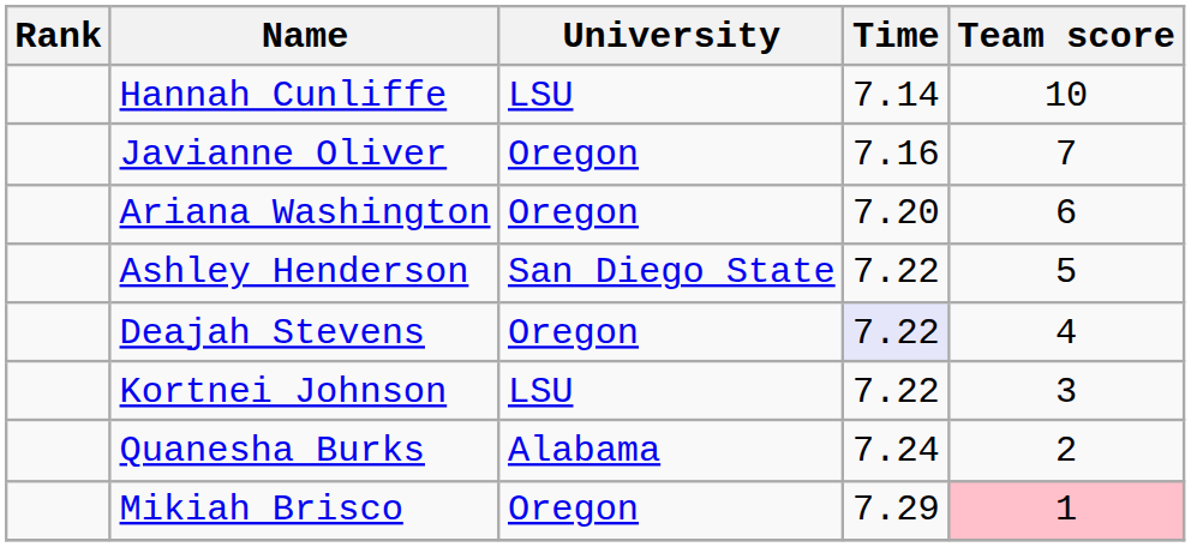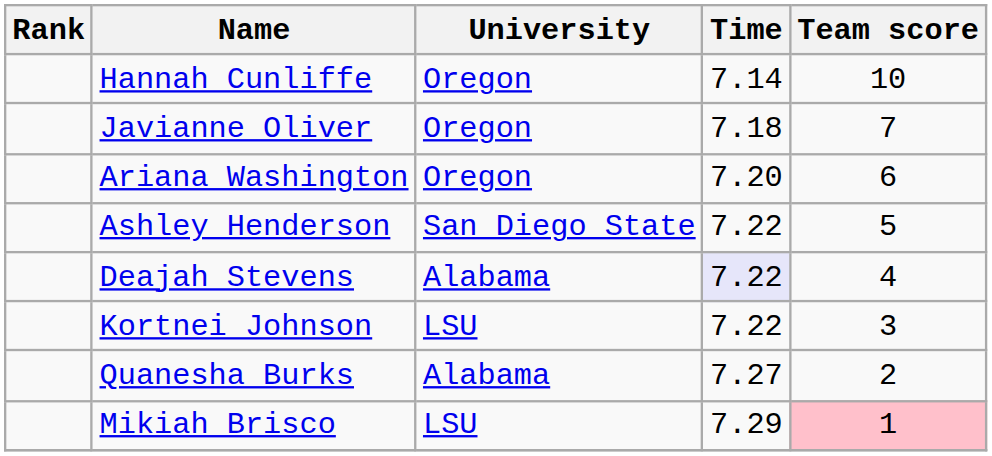Hannah Cunliffe | University: LSU -> Oregon
Javianne Oliver | Time: 7.16 -> 7.18
Deajah Stevens | University: Oregon -> Alabama
Quanesha Burks | Time: 7.24 -> 7.27
Mikiah Brisco | University: Oregon -> LSU
